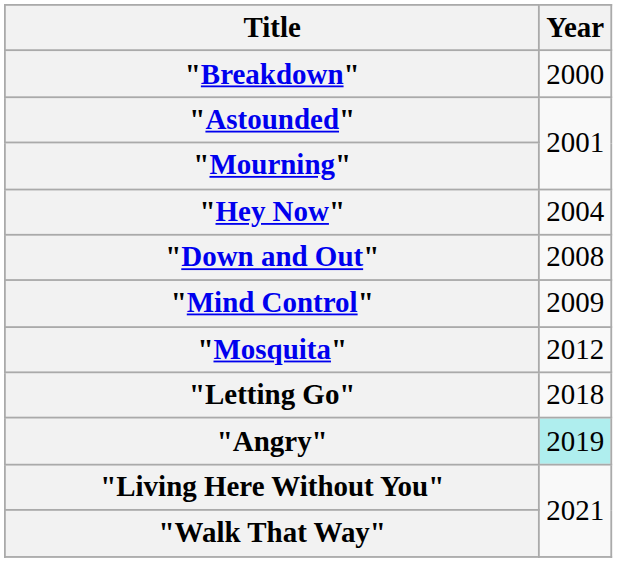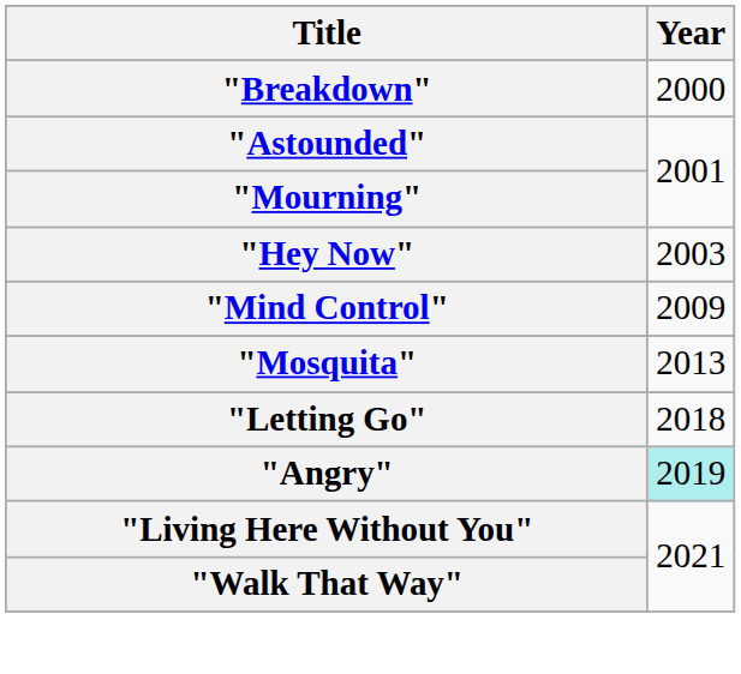"Hey Now" | Year: 2004 -> 2003
- row: "Down and Out" | 2008
"Mosquita" | Year: 2012 -> 2013
